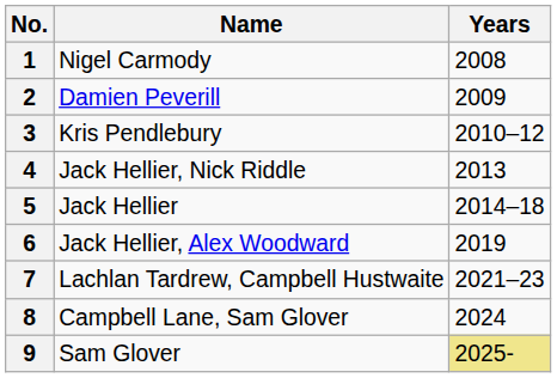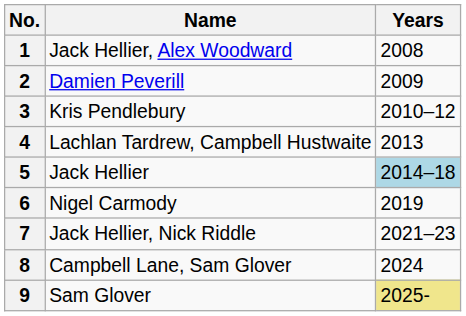1 | Name: Nigel Carmody -> Jack Hellier, Alex Woodward
4 | Name: Jack Hellier, Nick Riddle -> Lachlan Tardrew, Campbell Hustwaite
5 | Years: no background -> lightblue background
6 | Name: Jack Hellier, Alex Woodward -> Nigel Carmody
7 | Name: Lachlan Tardrew, Campbell Hustwaite -> Jack Hellier, Nick Riddle
